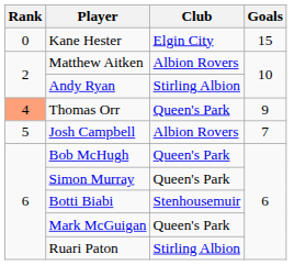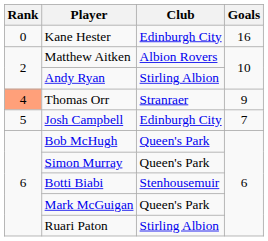Kane Hester | Club: Elgin City -> Edinburgh City
Kane Hester | Goals: 15 -> 16
Thomas Orr | Club: Queen's Park -> Stranraer
Josh Campbell | Club: Albion Rovers -> Edinburgh City
